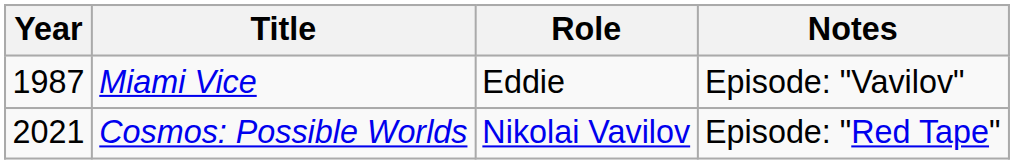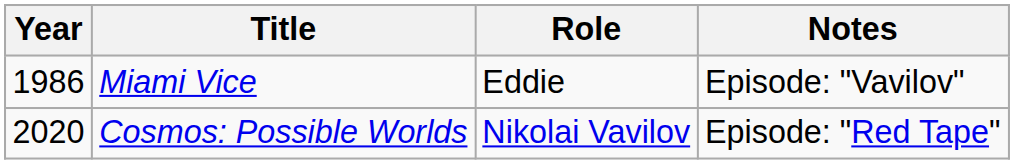Miami Vice | Year: 1987 -> 1986
Cosmos: Possible Worlds | Year: 2021 -> 2020
